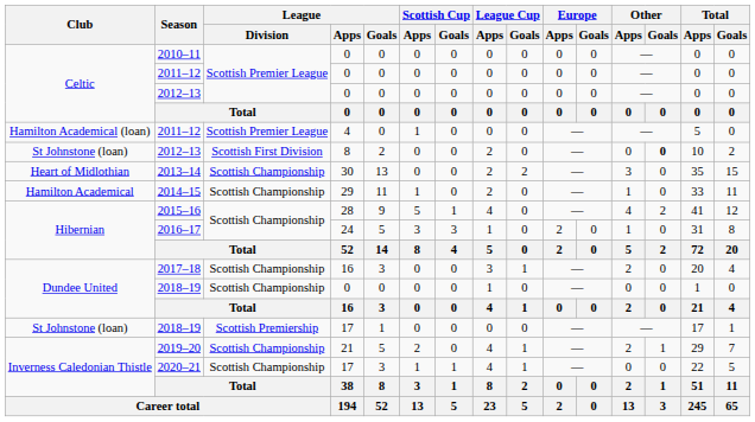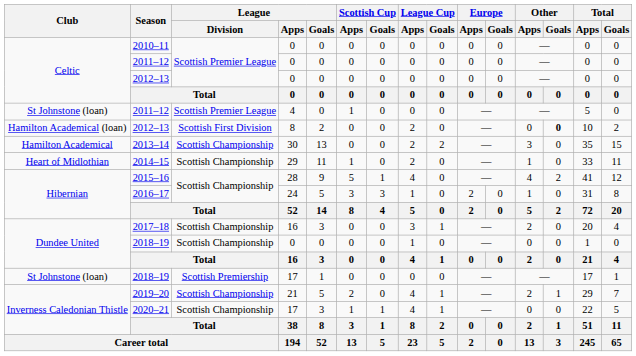2011–12 / 4 | Club: Hamilton Academical (loan) -> St Johnstone (loan)
2012–13 / 8 | Club: St Johnstone (loan) -> Hamilton Academical (loan)
2013–14 | Club: Heart of Midlothian -> Hamilton Academical
2014–15 | Club: Hamilton Academical -> Heart of Midlothian
